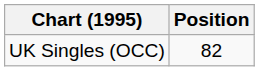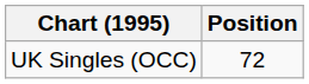UK Singles (OCC) | Position: 82 -> 72
